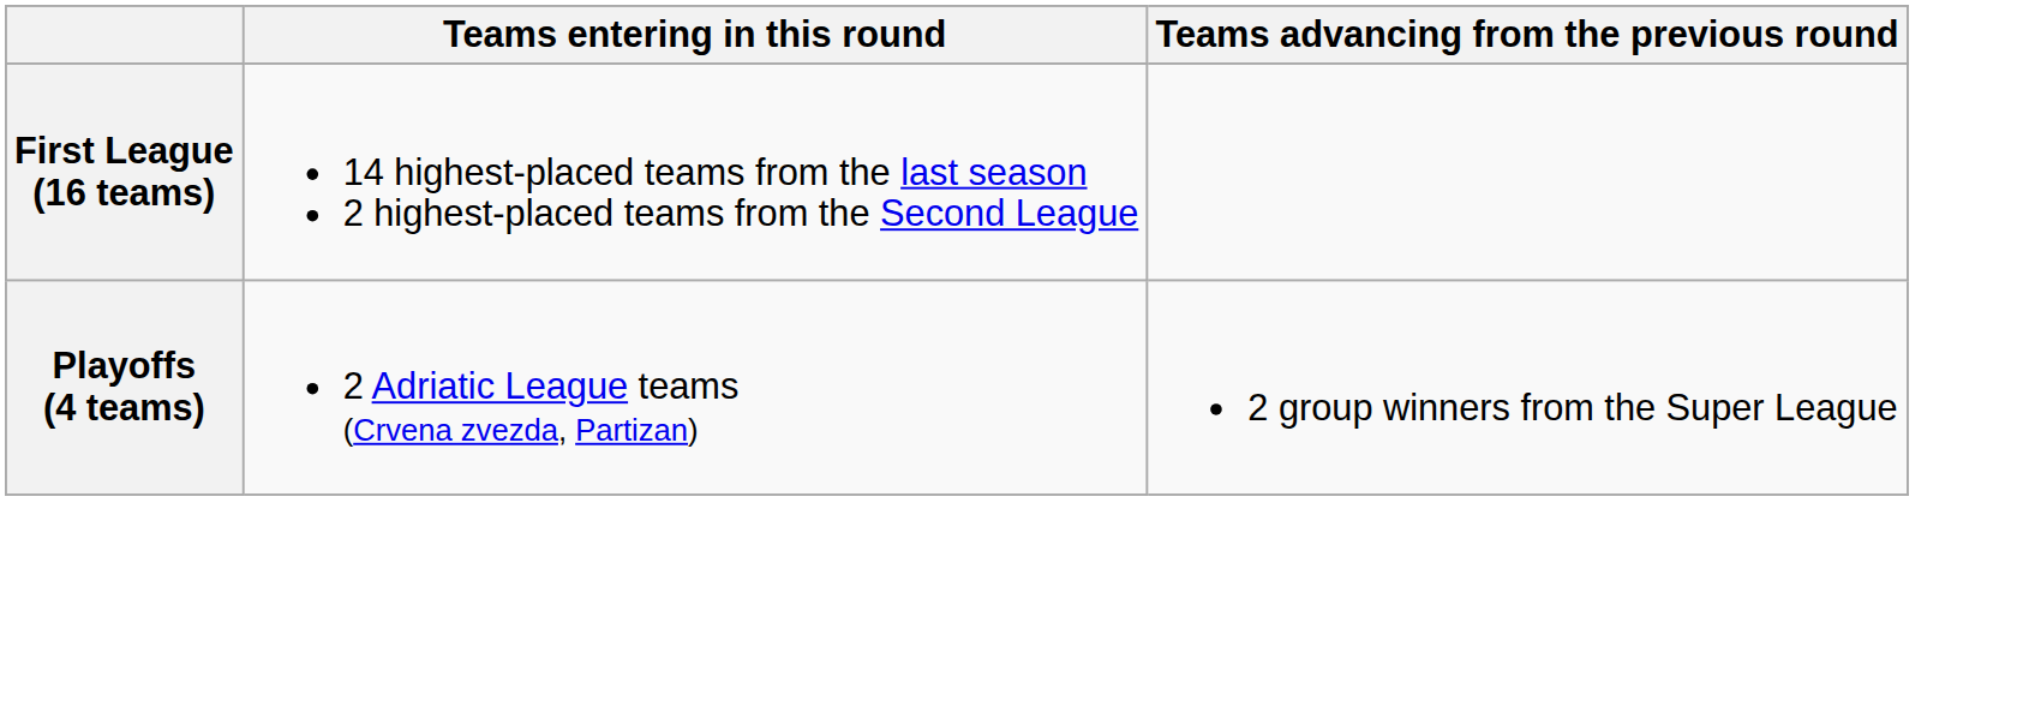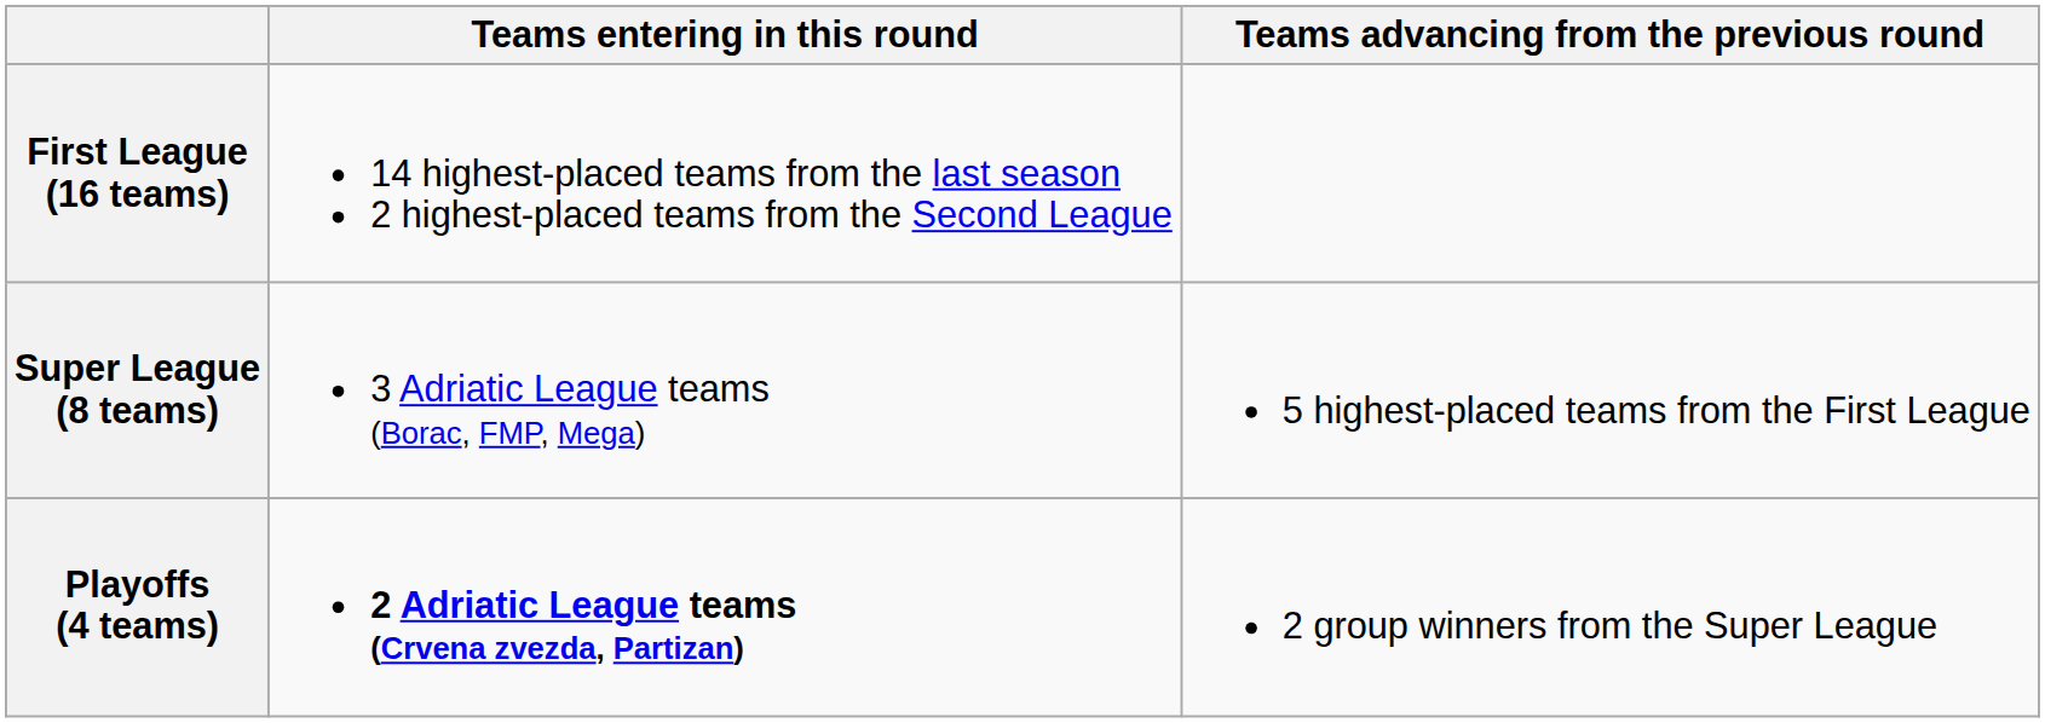+ row: Super League (8 teams) | 3 Adriatic League teams (Borac, FMP, Mega) | 5 highest-placed teams from the First League
Playoffs (4 teams) | Teams entering in this round: normal -> bold
